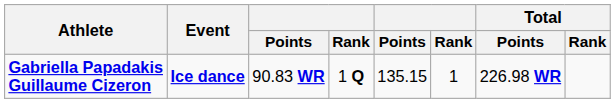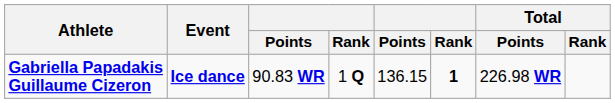Gabriella Papadakis Guillaume Cizeron | column 5: 135.15 -> 136.15
Gabriella Papadakis Guillaume Cizeron | column 6: normal -> bold
